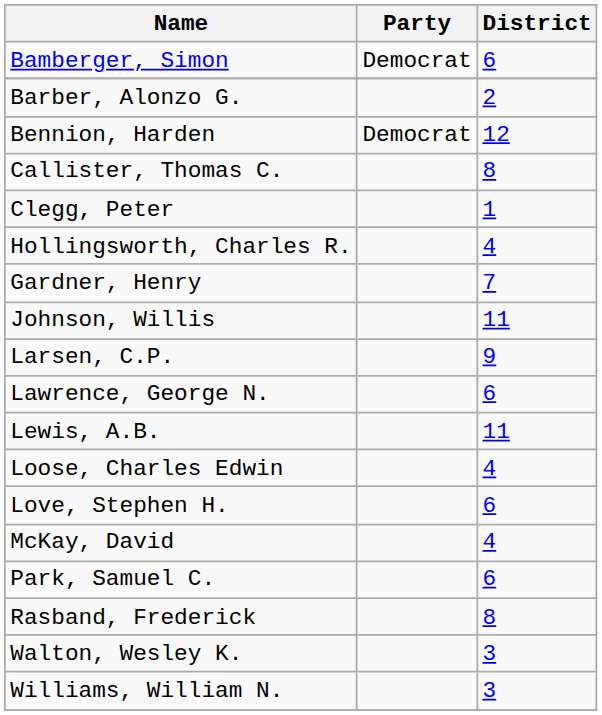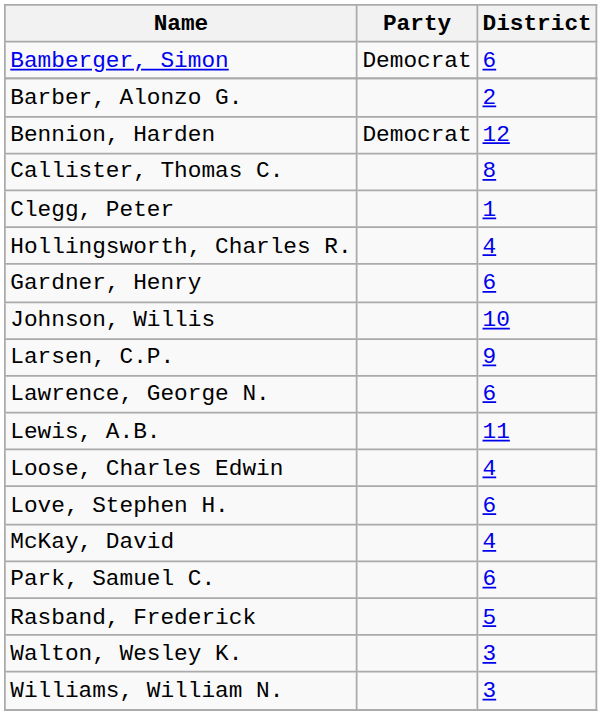Gardner, Henry | District: 7 -> 6
Johnson, Willis | District: 11 -> 10
Rasband, Frederick | District: 8 -> 5
